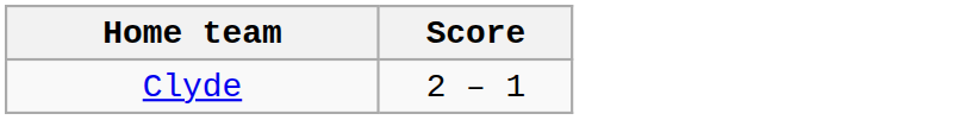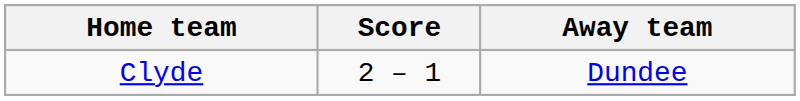+ column: Away team | Dundee
